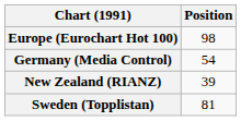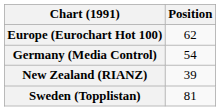Europe (Eurochart Hot 100) | Position: 98 -> 62
